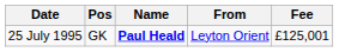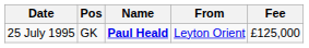25 July 1995 | Fee: £125,001 -> £125,000
